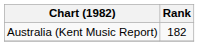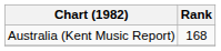Australia (Kent Music Report) | Rank: 182 -> 168
